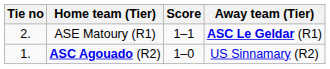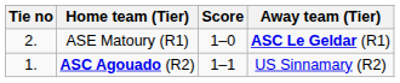ASE Matoury (R1) | Score: 1–1 -> 1–0
ASC Agouado (R2) | Score: 1–0 -> 1–1
